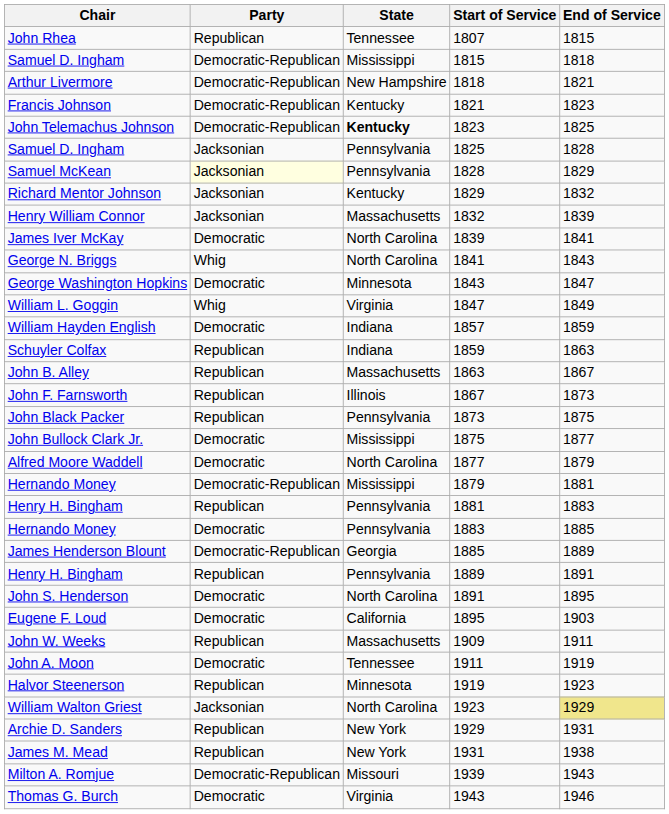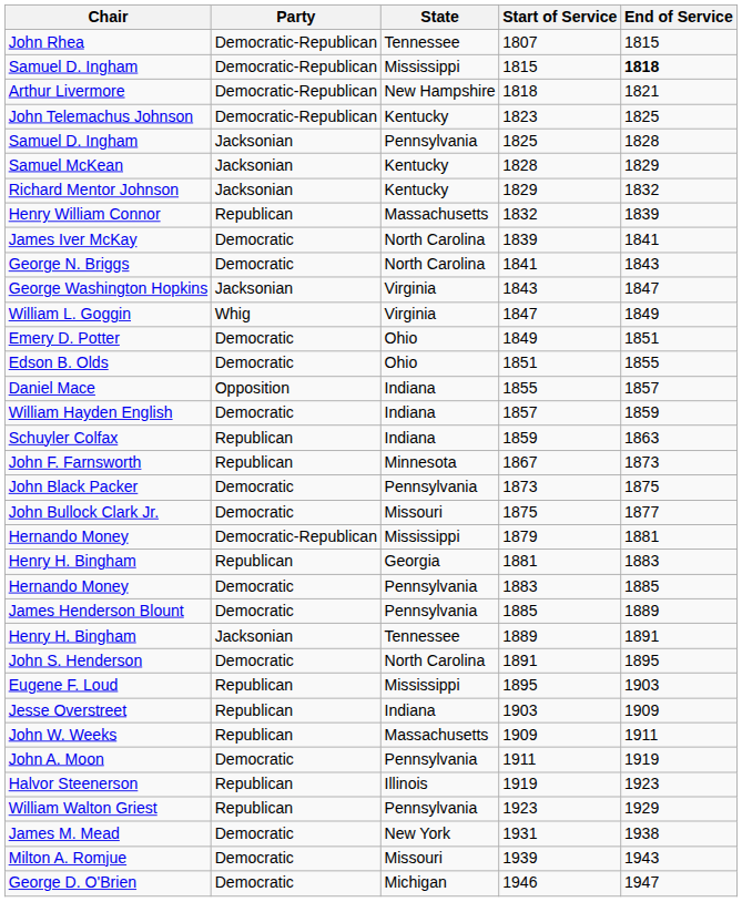John Rhea | Party: Republican -> Democratic-Republican
Samuel D. Ingham / 1815 | End of Service: normal -> bold
- row: Francis Johnson | Democratic-Republican | Kentucky | 1821 | 1823
John Telemachus Johnson | State: bold -> normal
Samuel McKean | Party: lightyellow background -> no background
Samuel McKean | State: Pennsylvania -> Kentucky
Henry William Connor | Party: Jacksonian -> Republican
George N. Briggs | Party: Whig -> Democratic
George Washington Hopkins | Party: Democratic -> Jacksonian
George Washington Hopkins | State: Minnesota -> Virginia
+ row: Emery D. Potter | Democratic | Ohio | 1849 | 1851
+ row: Edson B. Olds | Democratic | Ohio | 1851 | 1855
+ row: Daniel Mace | Opposition | Indiana | 1855 | 1857
- row: John B. Alley | Republican | Massachusetts | 1863 | 1867
John F. Farnsworth | State: Illinois -> Minnesota
John Black Packer | Party: Republican -> Democratic
John Bullock Clark Jr. | State: Mississippi -> Missouri
- row: Alfred Moore Waddell | Democratic | North Carolina | 1877 | 1879
Henry H. Bingham / 1881 | State: Pennsylvania -> Georgia
James Henderson Blount | Party: Democratic-Republican -> Democratic
James Henderson Blount | State: Georgia -> Pennsylvania
Henry H. Bingham / 1889 | Party: Republican -> Jacksonian
Henry H. Bingham / 1889 | State: Pennsylvania -> Tennessee
Eugene F. Loud | Party: Democratic -> Republican
Eugene F. Loud | State: California -> Mississippi
+ row: Jesse Overstreet | Republican | Indiana | 1903 | 1909
John A. Moon | State: Tennessee -> Pennsylvania
Halvor Steenerson | State: Minnesota -> Illinois
William Walton Griest | Party: Jacksonian -> Republican
William Walton Griest | State: North Carolina -> Pennsylvania
William Walton Griest | End of Service: khaki background -> no background
- row: Archie D. Sanders | Republican | New York | 1929 | 1931
James M. Mead | Party: Republican -> Democratic
Milton A. Romjue | Party: Democratic-Republican -> Democratic
- row: Thomas G. Burch | Democratic | Virginia | 1943 | 1946
+ row: George D. O'Brien | Democratic | Michigan | 1946 | 1947
